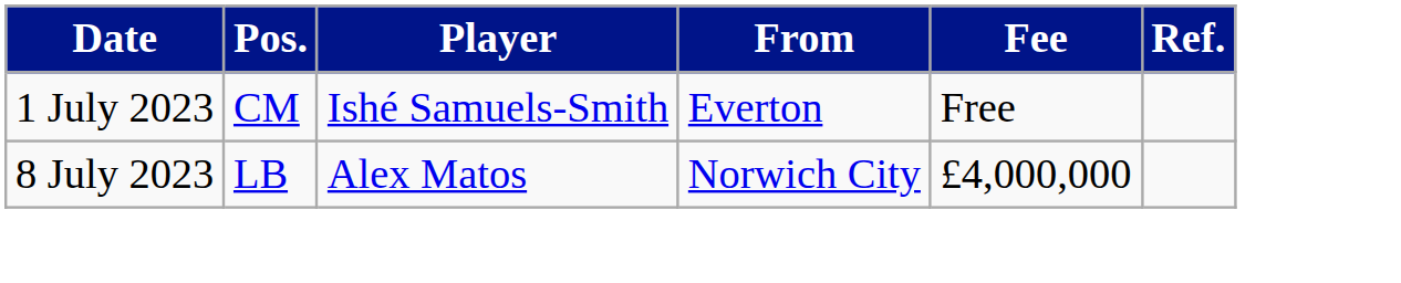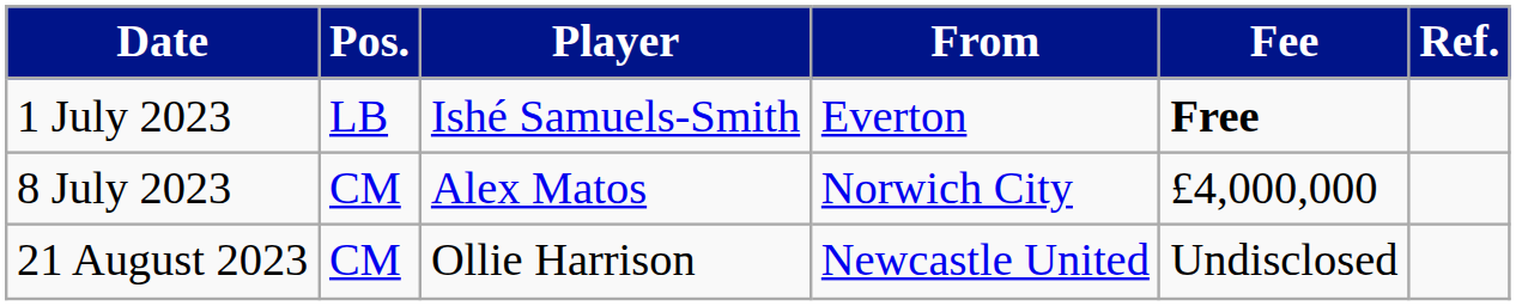1 July 2023 | Pos.: CM -> LB
1 July 2023 | Fee: normal -> bold
8 July 2023 | Pos.: LB -> CM
+ row: 21 August 2023 | CM | Ollie Harrison | Newcastle United | Undisclosed
